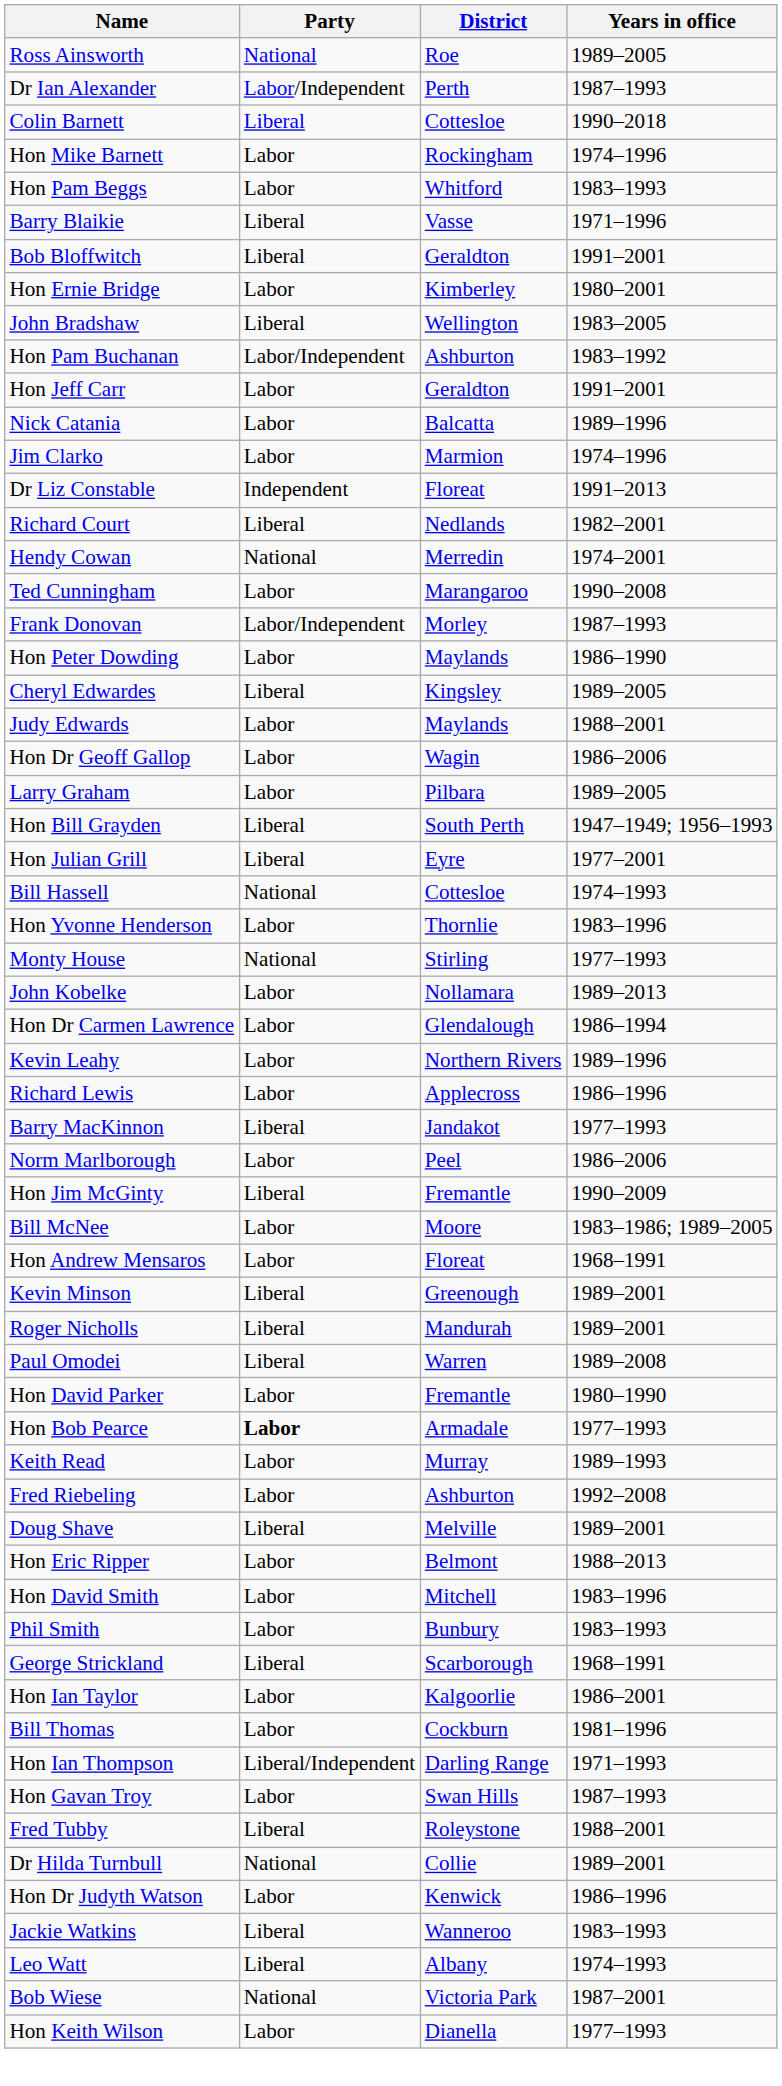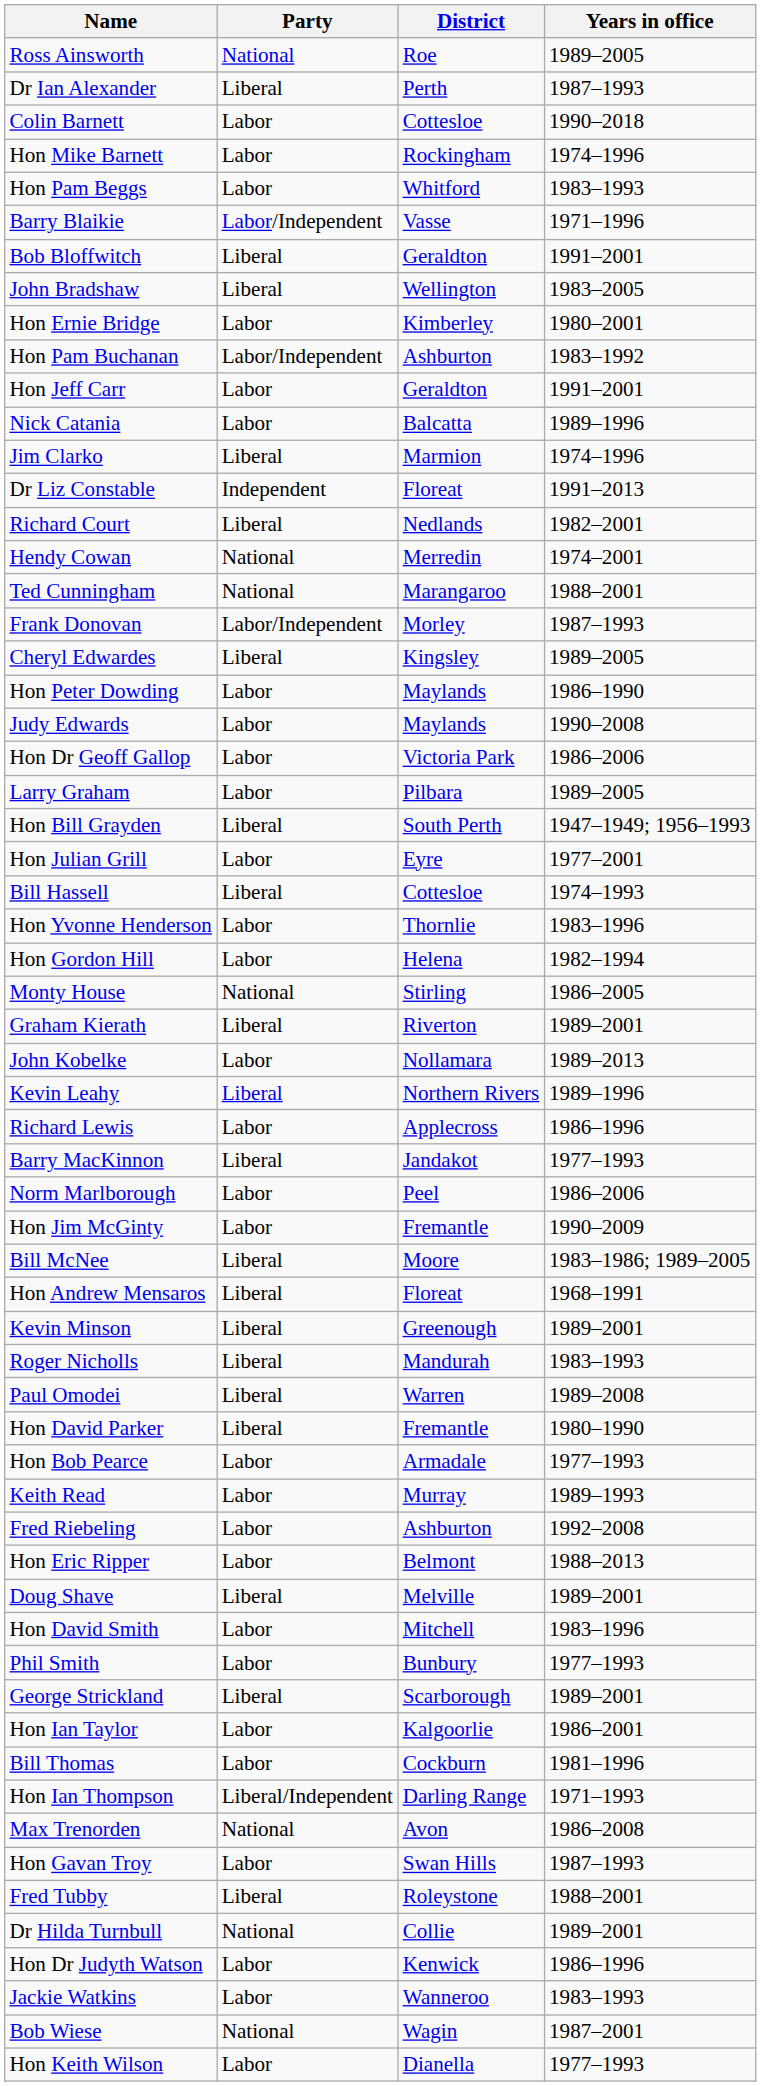Dr Ian Alexander | Party: Labor/Independent -> Liberal
Colin Barnett | Party: Liberal -> Labor
Barry Blaikie | Party: Liberal -> Labor/Independent
rows swapped: John Bradshaw <-> Hon Ernie Bridge
Jim Clarko | Party: Labor -> Liberal
Ted Cunningham | Party: Labor -> National
Ted Cunningham | Years in office: 1990–2008 -> 1988–2001
rows swapped: Hon Peter Dowding <-> Cheryl Edwardes
Judy Edwards | Years in office: 1988–2001 -> 1990–2008
Hon Dr Geoff Gallop | District: Wagin -> Victoria Park
Hon Julian Grill | Party: Liberal -> Labor
Bill Hassell | Party: National -> Liberal
+ row: Hon Gordon Hill | Labor | Helena | 1982–1994
Monty House | Years in office: 1977–1993 -> 1986–2005
+ row: Graham Kierath | Liberal | Riverton | 1989–2001
- row: Hon Dr Carmen Lawrence | Labor | Glendalough | 1986–1994
Kevin Leahy | Party: Labor -> Liberal
Hon Jim McGinty | Party: Liberal -> Labor
Bill McNee | Party: Labor -> Liberal
Hon Andrew Mensaros | Party: Labor -> Liberal
Roger Nicholls | Years in office: 1989–2001 -> 1983–1993
Hon David Parker | Party: Labor -> Liberal
Hon Bob Pearce | Party: bold -> normal
rows swapped: Hon Eric Ripper <-> Doug Shave
Phil Smith | Years in office: 1983–1993 -> 1977–1993
George Strickland | Years in office: 1968–1991 -> 1989–2001
+ row: Max Trenorden | National | Avon | 1986–2008
Jackie Watkins | Party: Liberal -> Labor
- row: Leo Watt | Liberal | Albany | 1974–1993
Bob Wiese | District: Victoria Park -> Wagin
